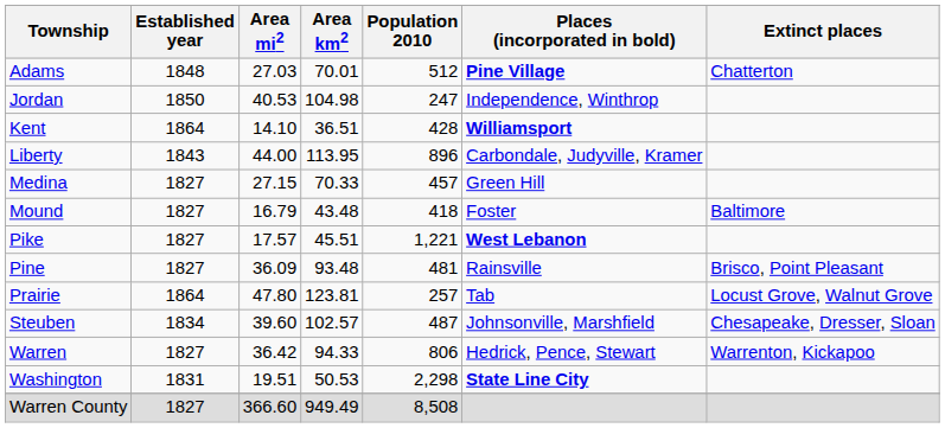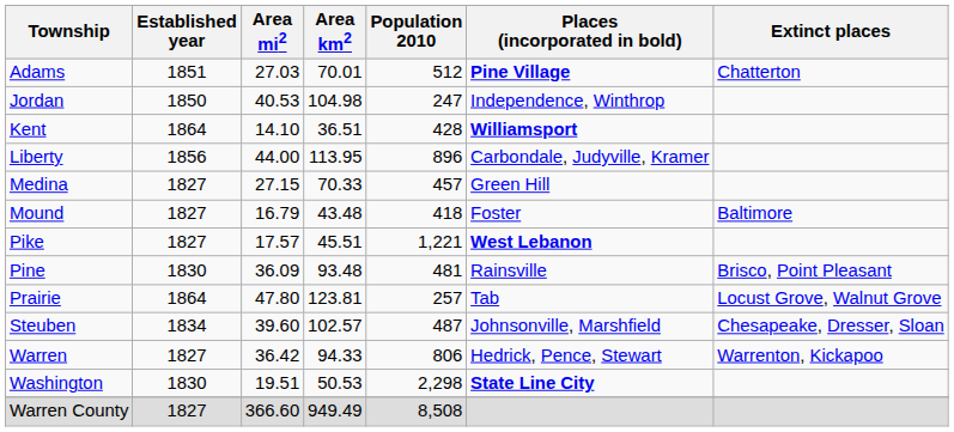Adams | Established year: 1848 -> 1851
Liberty | Established year: 1843 -> 1856
Pine | Established year: 1827 -> 1830
Washington | Established year: 1831 -> 1830
